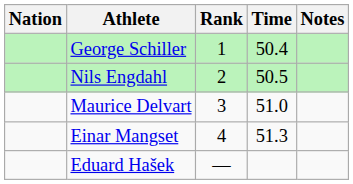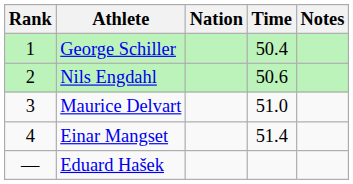columns swapped: Rank <-> Nation
Nils Engdahl | Time: 50.5 -> 50.6
Einar Mangset | Time: 51.3 -> 51.4
